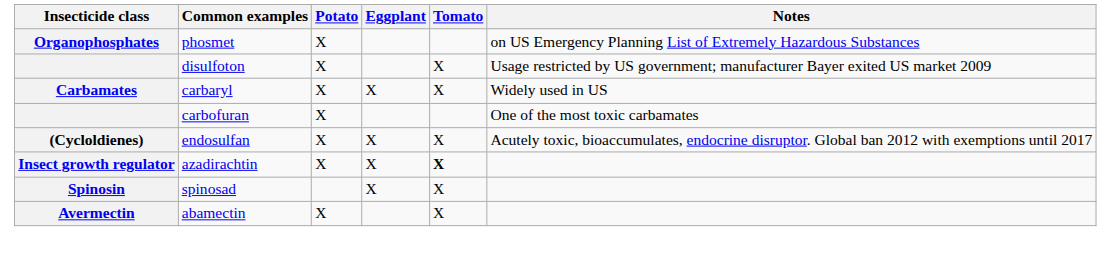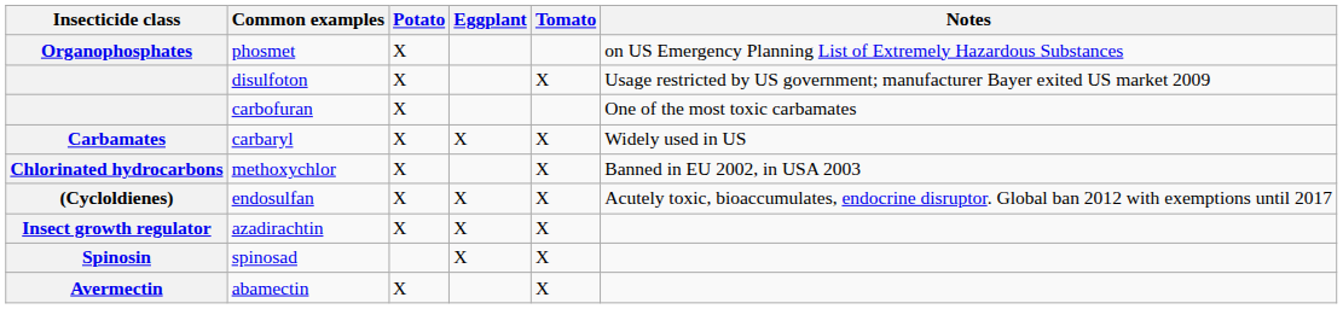rows swapped: carbaryl <-> carbofuran
+ row: Chlorinated hydrocarbons | methoxychlor | X | X | Banned in EU 2002, in USA 2003
azadirachtin | Tomato: bold -> normal
